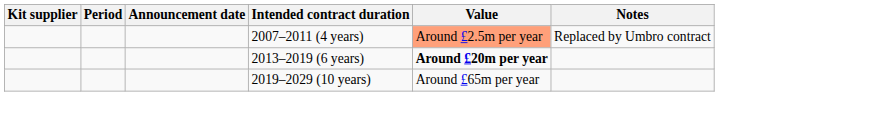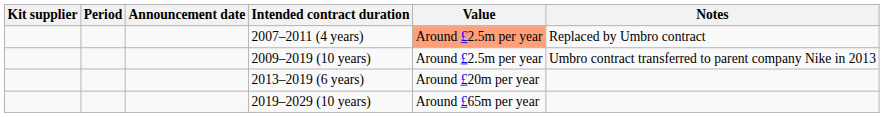+ row: 2009–2019 (10 years) | Around £2.5m per year | Umbro contract transferred to parent company Nike in 2013
2013–2019 (6 years) | Value: bold -> normal
